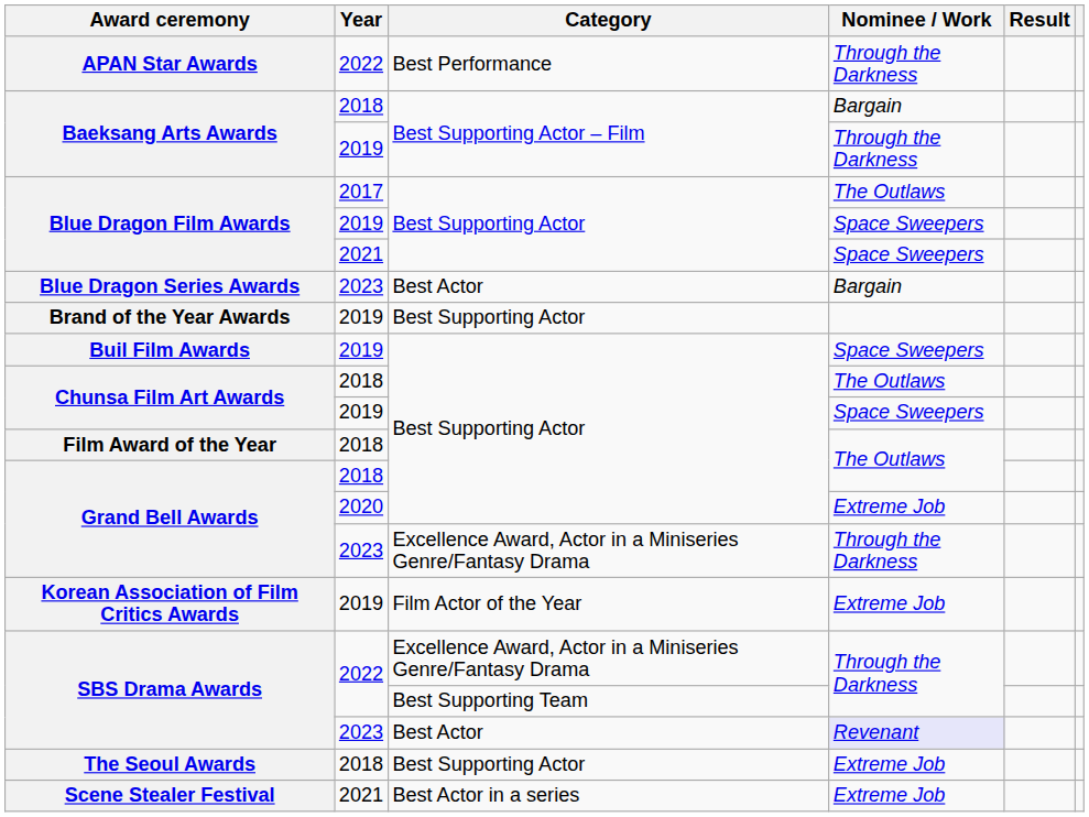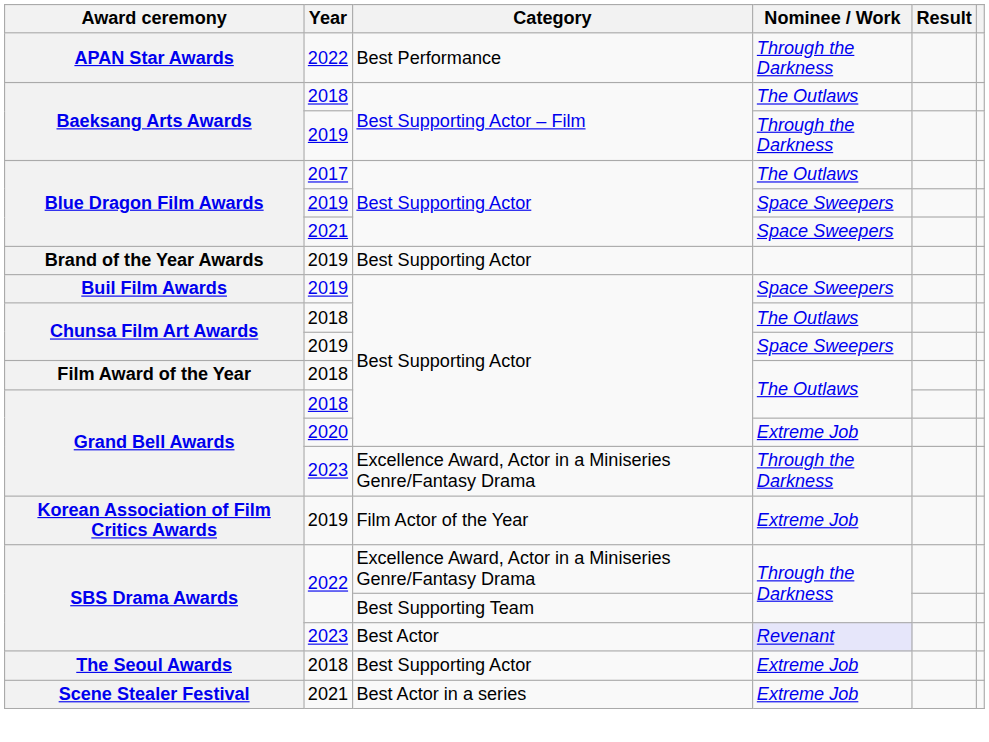Baeksang Arts Awards / 2018 | Nominee / Work: Bargain -> The Outlaws
- row: Blue Dragon Series Awards | 2023 | Best Actor | Bargain
